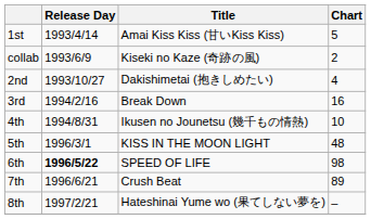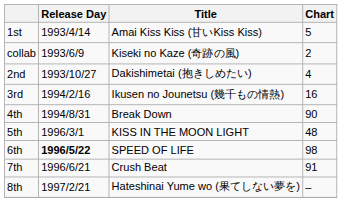3rd | Title: Break Down -> Ikusen no Jounetsu (幾千もの情熱)
4th | Title: Ikusen no Jounetsu (幾千もの情熱) -> Break Down
4th | Chart: 10 -> 90
7th | Chart: 89 -> 91
